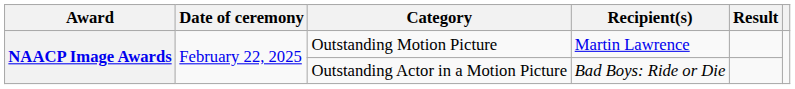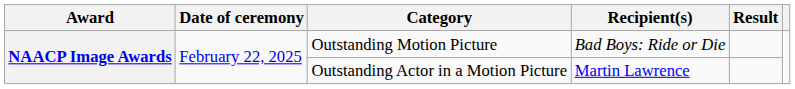Outstanding Motion Picture | Recipient(s): Martin Lawrence -> Bad Boys: Ride or Die
Outstanding Actor in a Motion Picture | Recipient(s): Bad Boys: Ride or Die -> Martin Lawrence
